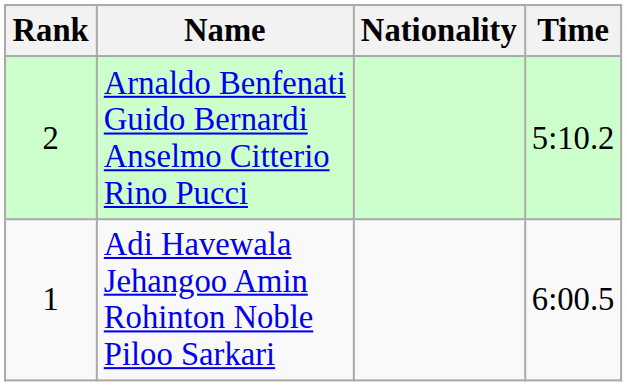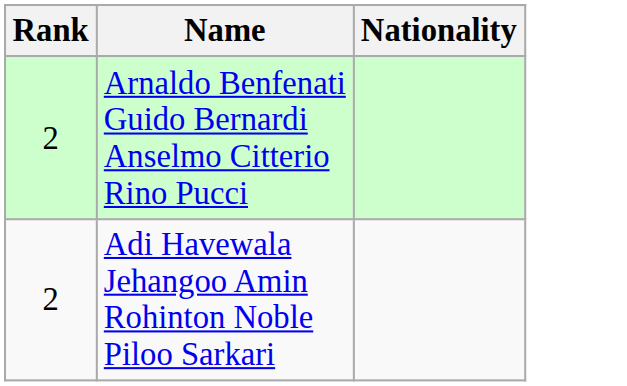- column: Time | 5:10.2 | 6:00.5
Adi Havewala Jehangoo Amin Rohinton Noble Piloo Sarkari | Rank: 1 -> 2
